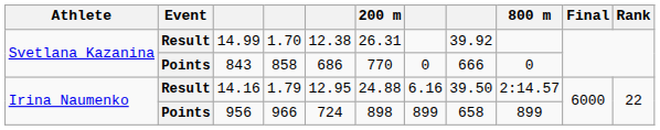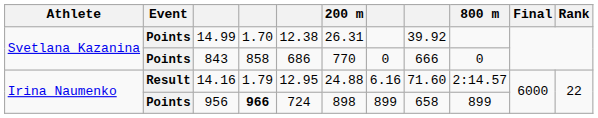14.99 | Event: Result -> Points
14.16 | column 8: 39.50 -> 71.60
956 | column 4: normal -> bold
